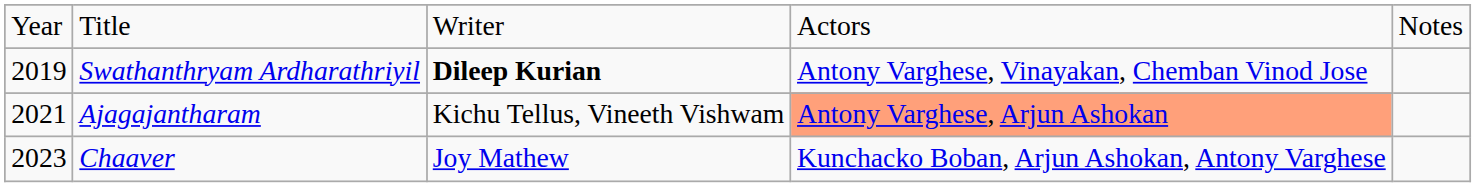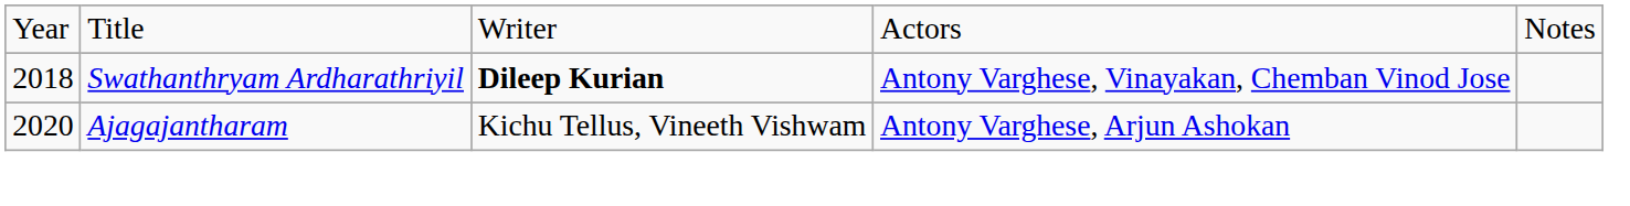Swathanthryam Ardharathriyil | column 1: 2019 -> 2018
Ajagajantharam | column 1: 2021 -> 2020
Ajagajantharam | column 4: lightsalmon background -> no background
- row: 2023 | Chaaver | Joy Mathew | Kunchacko Boban, Arjun Ashokan, Antony Varghese
